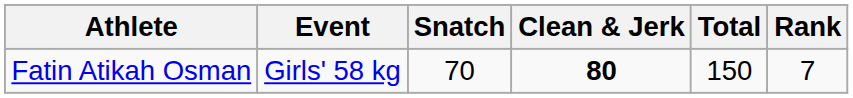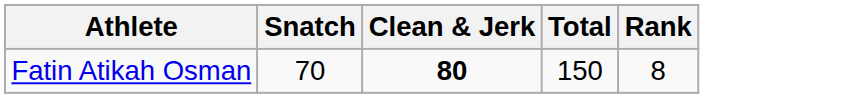- column: Event | Girls' 58 kg
Fatin Atikah Osman | Rank: 7 -> 8
